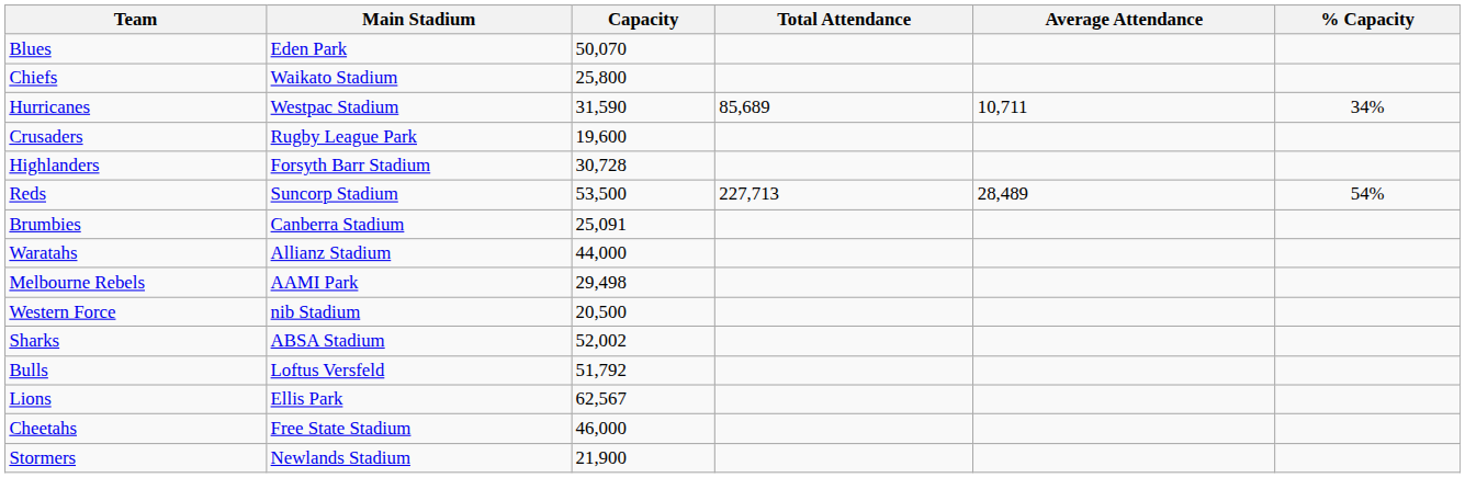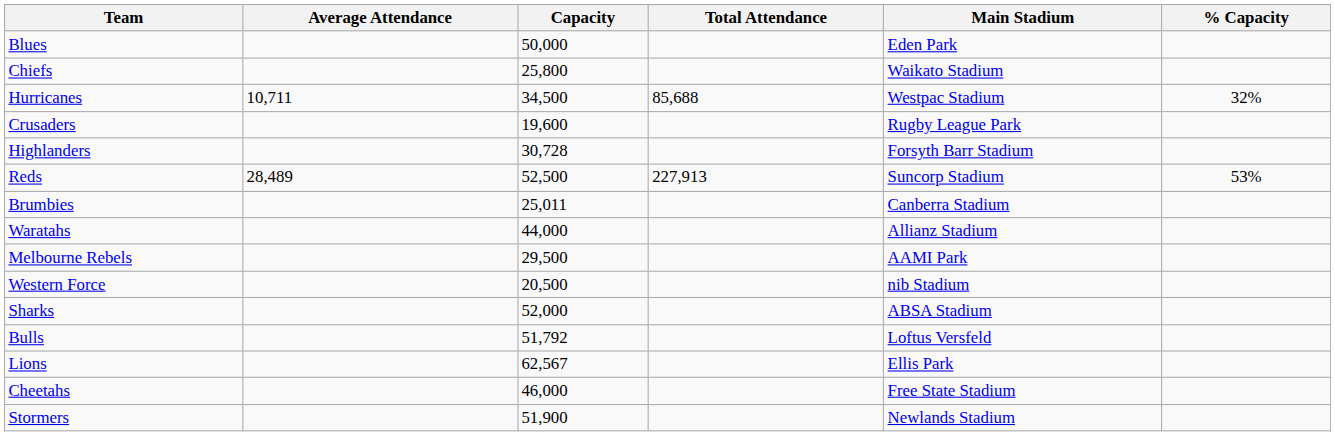columns swapped: Main Stadium <-> Average Attendance
Blues | Capacity: 50,070 -> 50,000
Hurricanes | Capacity: 31,590 -> 34,500
Hurricanes | Total Attendance: 85,689 -> 85,688
Hurricanes | % Capacity: 34% -> 32%
Reds | Capacity: 53,500 -> 52,500
Reds | Total Attendance: 227,713 -> 227,913
Reds | % Capacity: 54% -> 53%
Brumbies | Capacity: 25,091 -> 25,011
Melbourne Rebels | Capacity: 29,498 -> 29,500
Sharks | Capacity: 52,002 -> 52,000
Stormers | Capacity: 21,900 -> 51,900
